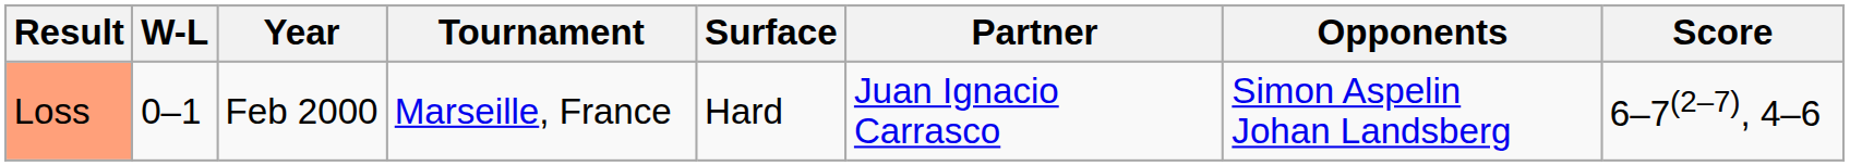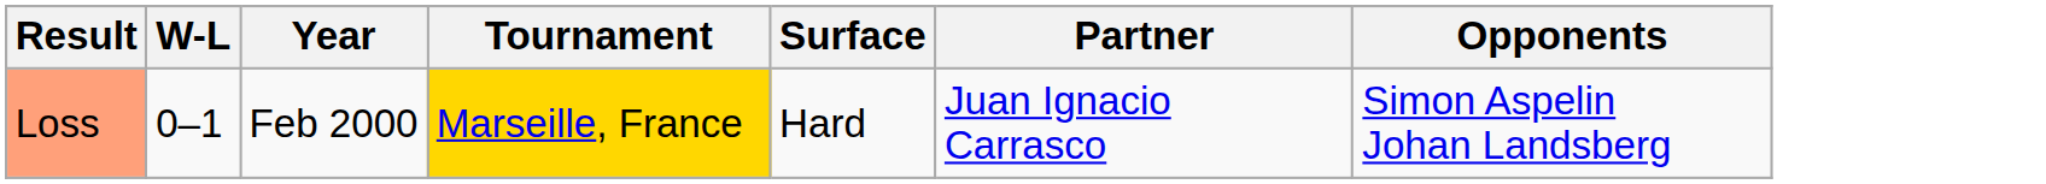- column: Score | 6–7(2–7), 4–6
Loss | Tournament: no background -> gold background
